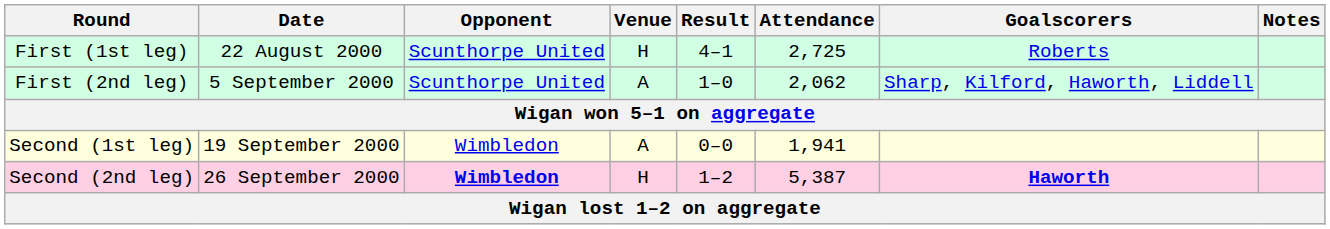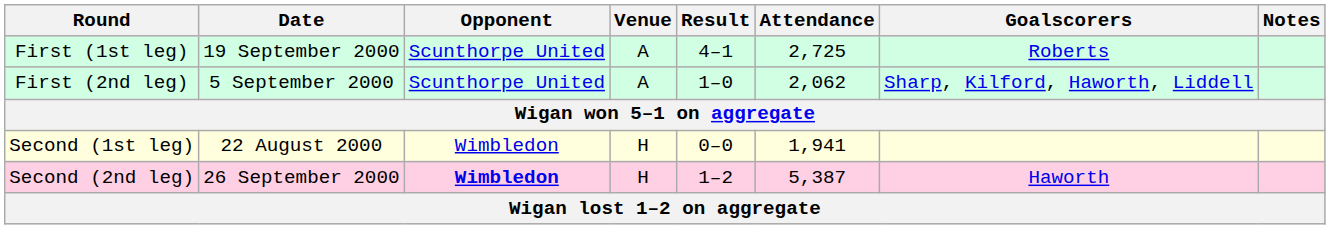First (1st leg) | Date: 22 August 2000 -> 19 September 2000
First (1st leg) | Venue: H -> A
Second (1st leg) | Date: 19 September 2000 -> 22 August 2000
Second (1st leg) | Venue: A -> H
Second (2nd leg) | Goalscorers: bold -> normal
